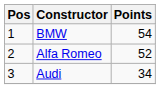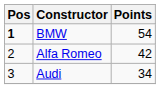BMW | Pos: normal -> bold
Alfa Romeo | Points: 52 -> 42
